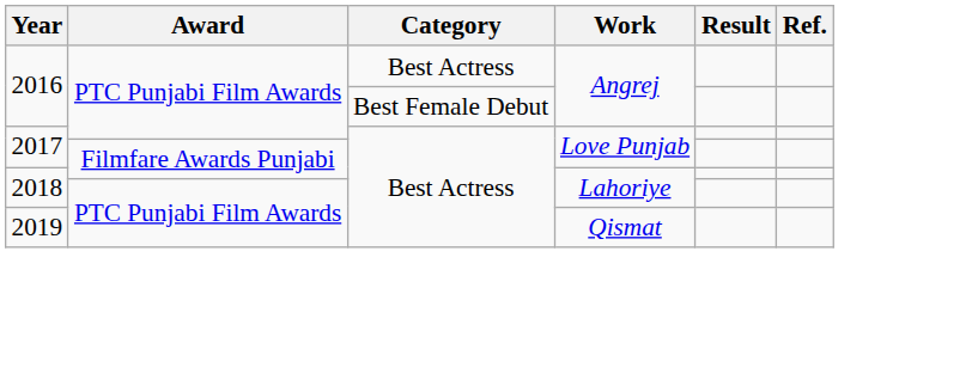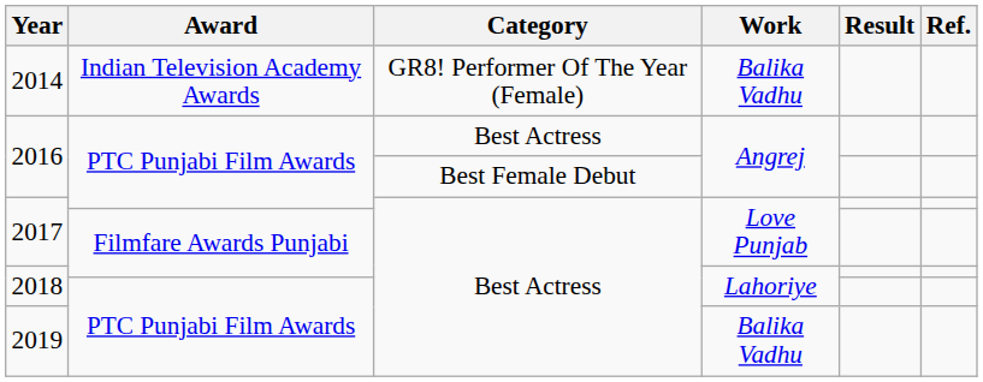+ row: 2014 | Indian Television Academy Awards | GR8! Performer Of The Year (Female) | Balika Vadhu
2019 | Work: Qismat -> Balika Vadhu
